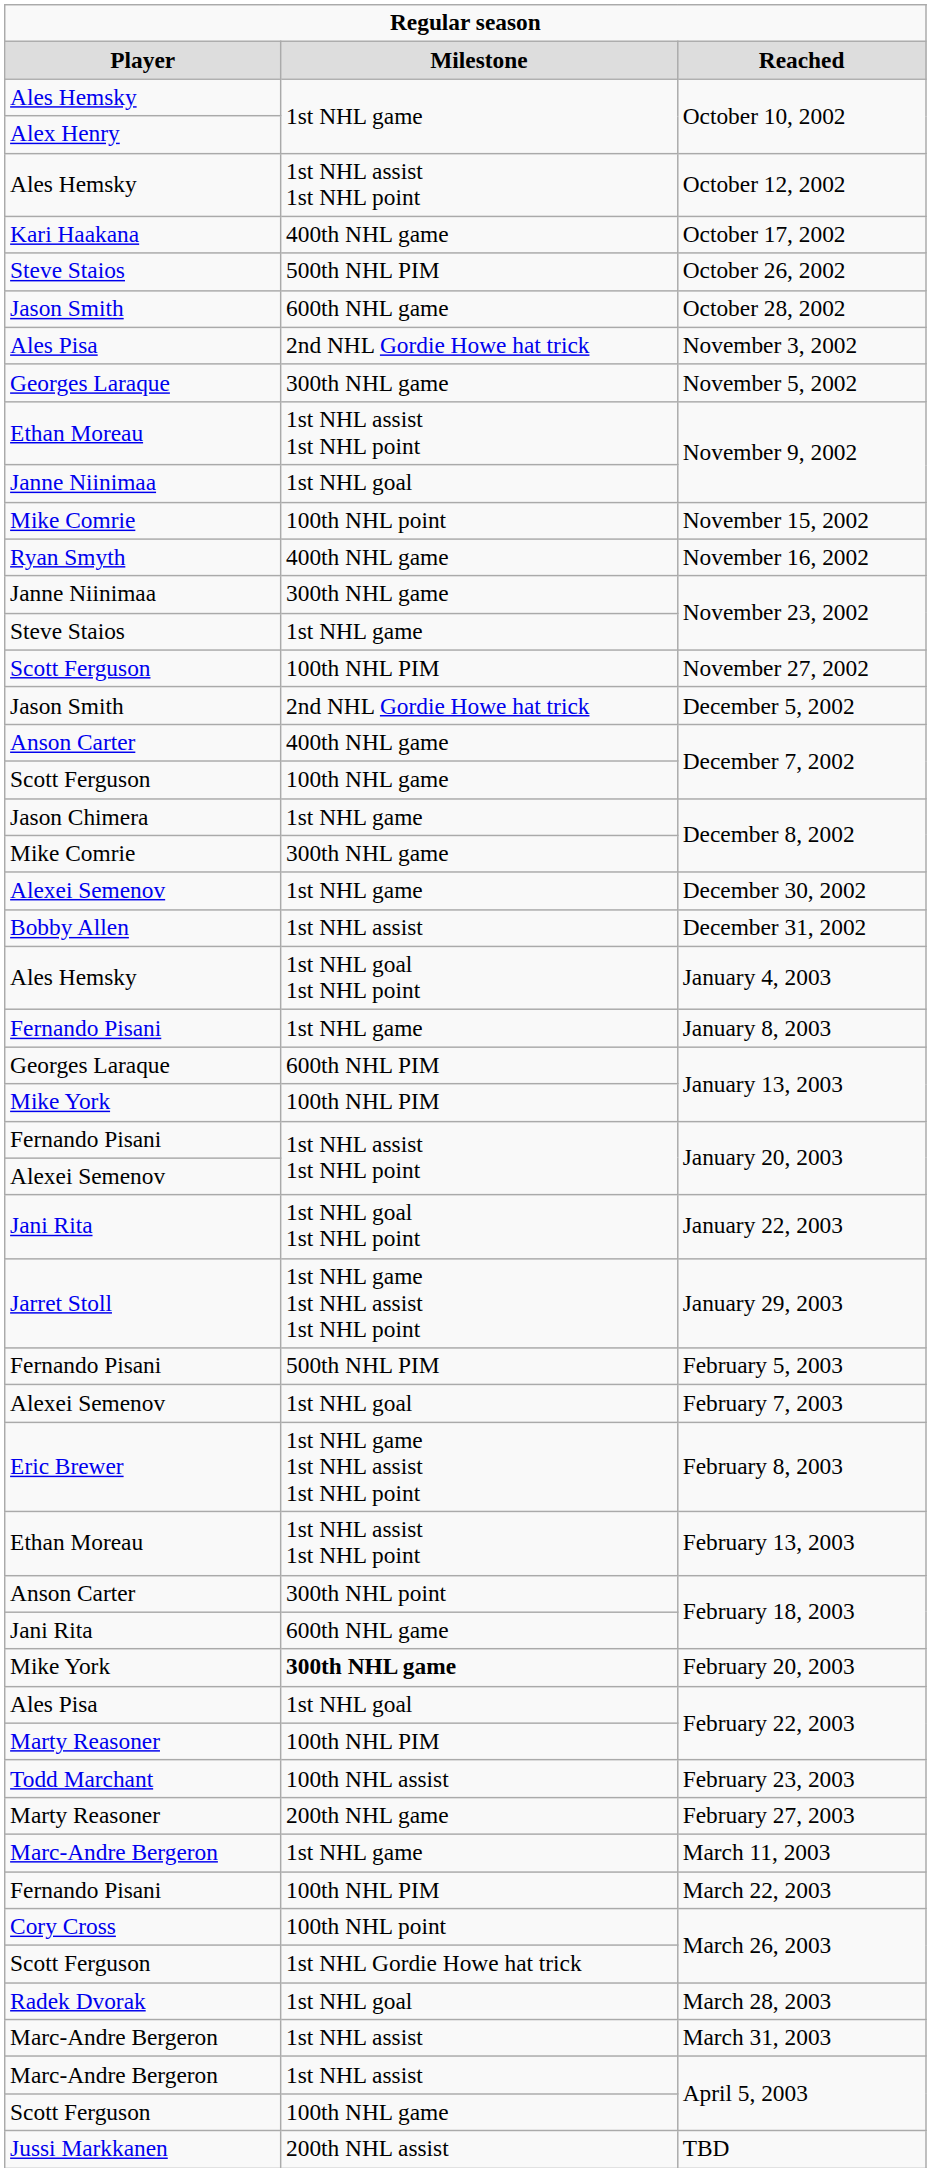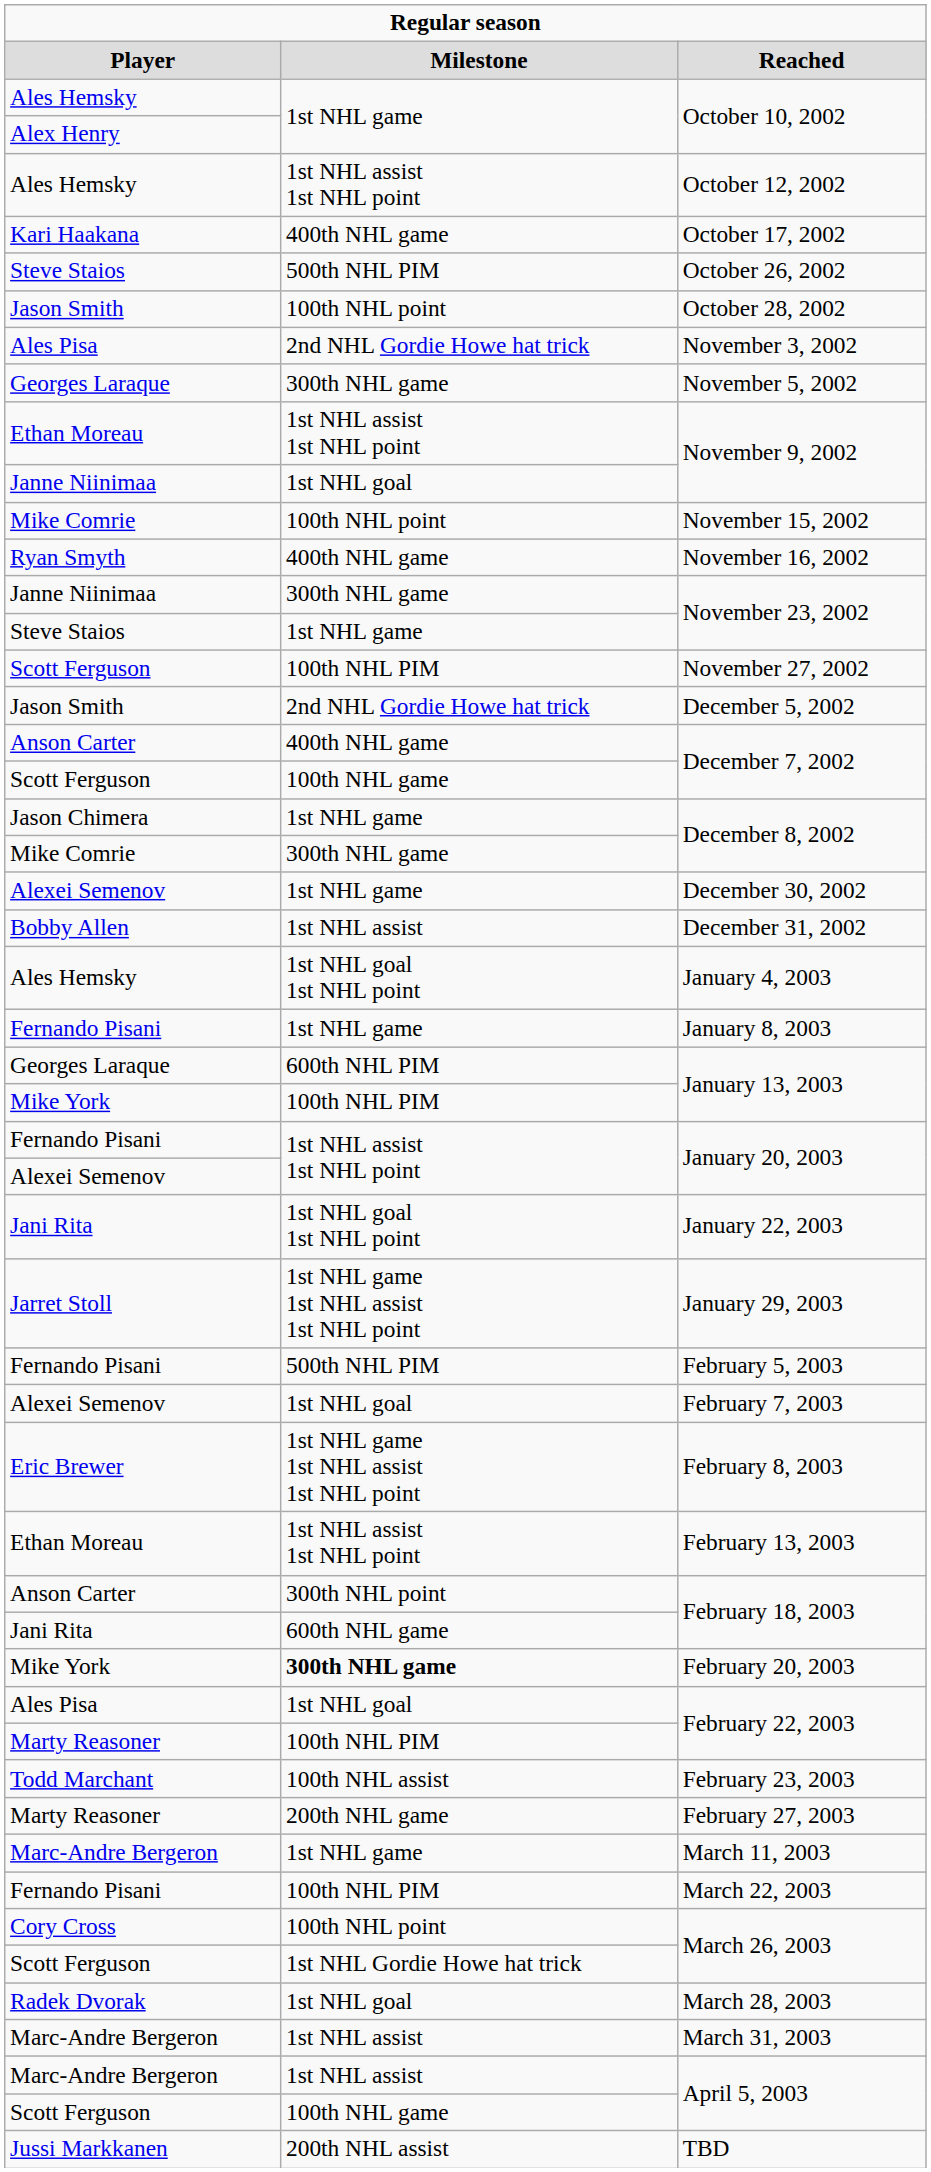October 28, 2002 | column 2: 600th NHL game -> 100th NHL point
